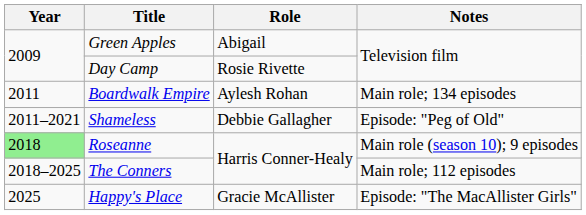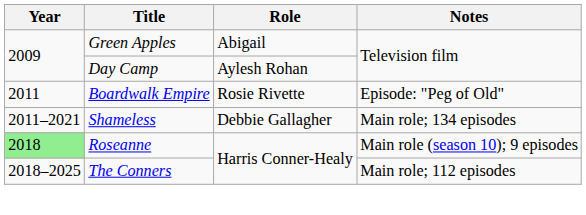Day Camp | Role: Rosie Rivette -> Aylesh Rohan
Boardwalk Empire | Role: Aylesh Rohan -> Rosie Rivette
Boardwalk Empire | Notes: Main role; 134 episodes -> Episode: "Peg of Old"
Shameless | Notes: Episode: "Peg of Old" -> Main role; 134 episodes
- row: 2025 | Happy's Place | Gracie McAllister | Episode: "The MacAllister Girls"
